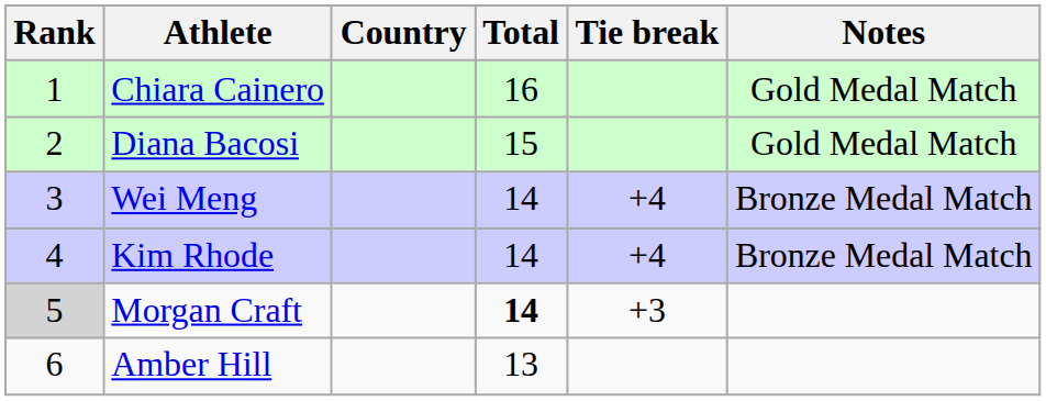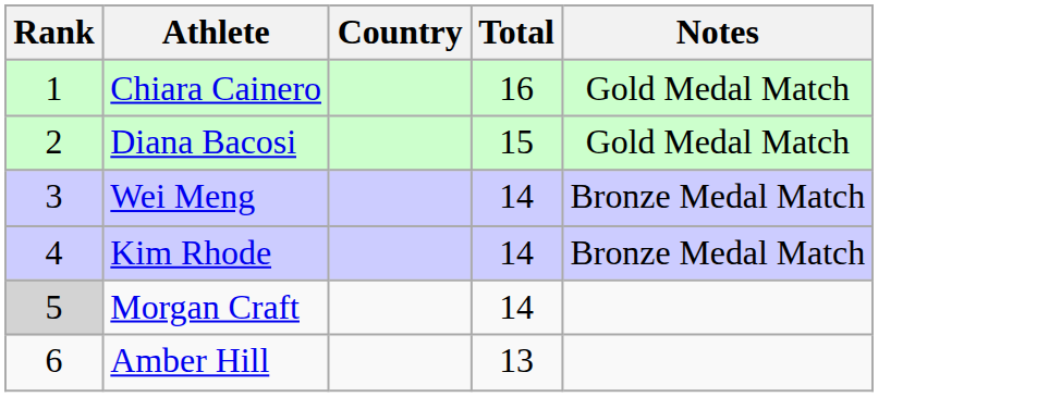- column: Tie break | +4 | +4 | +3
Morgan Craft | Total: bold -> normal
